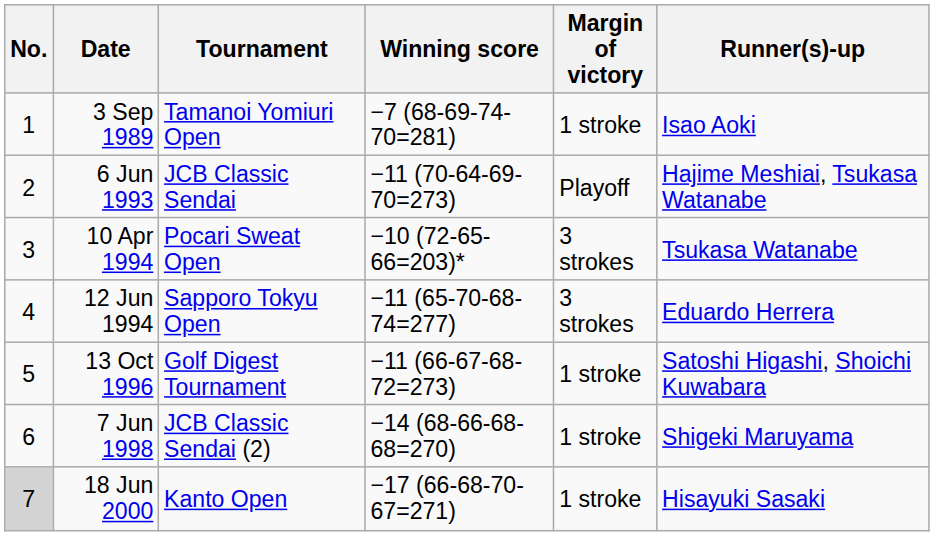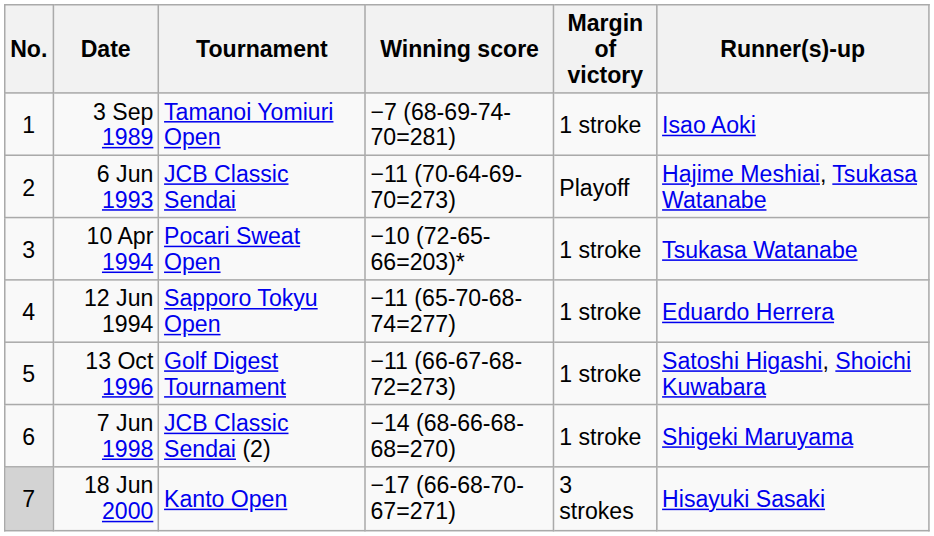10 Apr 1994 | Margin of victory: 3 strokes -> 1 stroke
12 Jun 1994 | Margin of victory: 3 strokes -> 1 stroke
18 Jun 2000 | Margin of victory: 1 stroke -> 3 strokes
